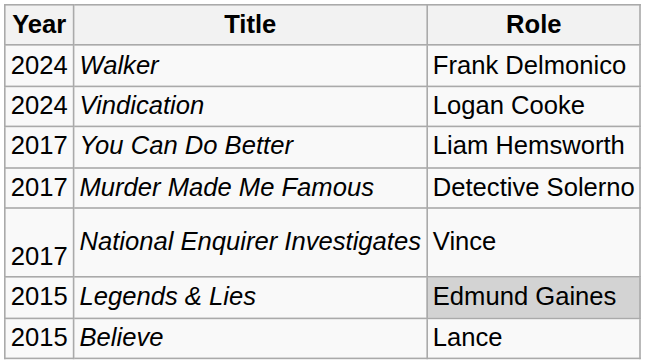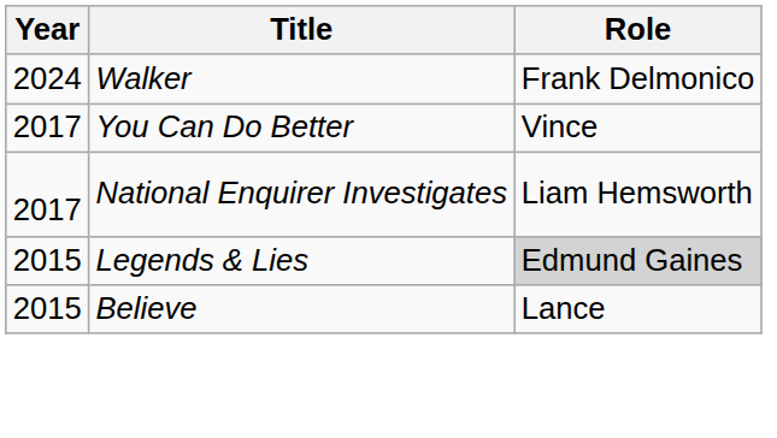- row: 2024 | Vindication | Logan Cooke
You Can Do Better | Role: Liam Hemsworth -> Vince
- row: 2017 | Murder Made Me Famous | Detective Solerno
National Enquirer Investigates | Role: Vince -> Liam Hemsworth
